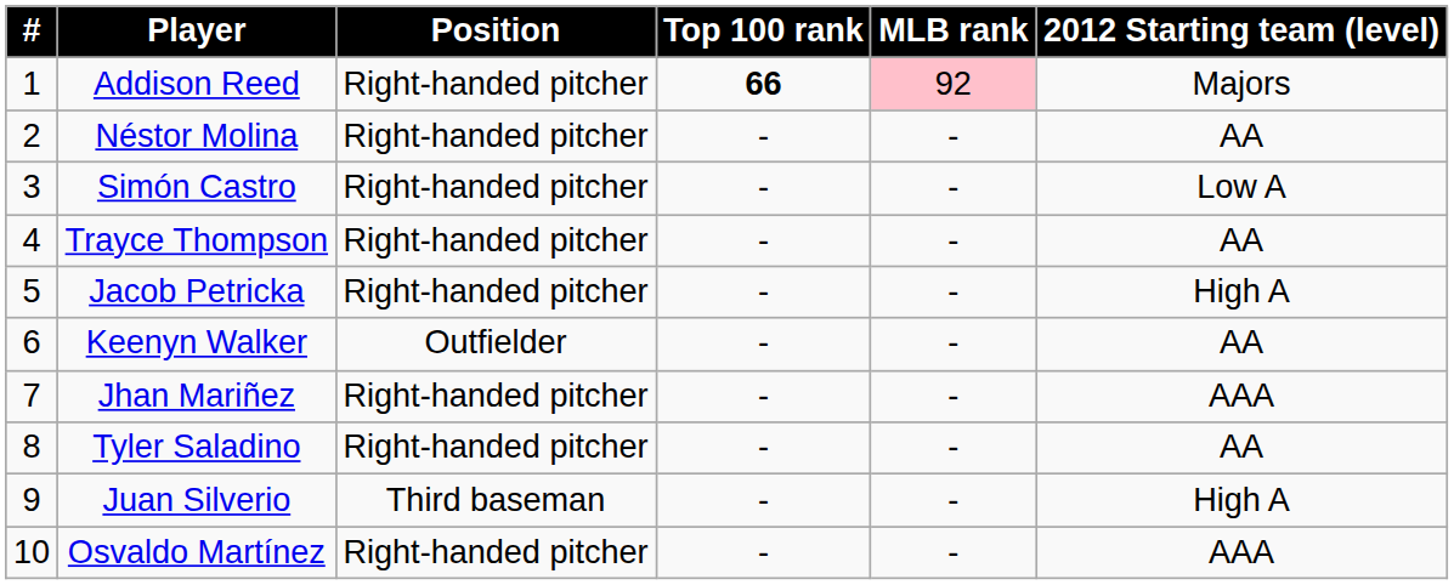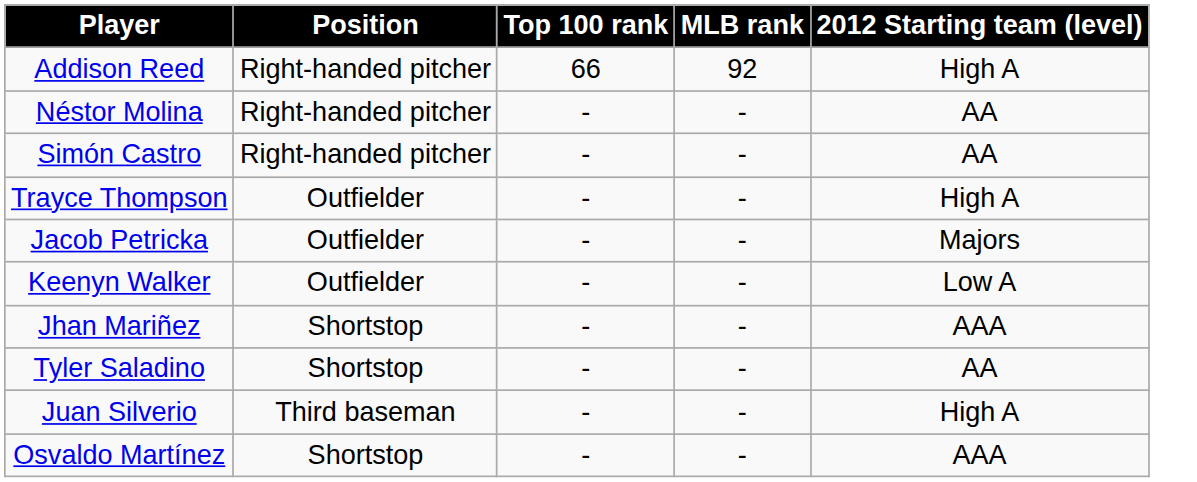- column: # | 1 | 2 | 3 | 4 | 5 | 6 | 7 | 8 | 9 | 10
Addison Reed | Top 100 rank: bold -> normal
Addison Reed | MLB rank: pink background -> no background
Addison Reed | 2012 Starting team (level): Majors -> High A
Simón Castro | 2012 Starting team (level): Low A -> AA
Trayce Thompson | Position: Right-handed pitcher -> Outfielder
Trayce Thompson | 2012 Starting team (level): AA -> High A
Jacob Petricka | Position: Right-handed pitcher -> Outfielder
Jacob Petricka | 2012 Starting team (level): High A -> Majors
Keenyn Walker | 2012 Starting team (level): AA -> Low A
Jhan Mariñez | Position: Right-handed pitcher -> Shortstop
Tyler Saladino | Position: Right-handed pitcher -> Shortstop
Osvaldo Martínez | Position: Right-handed pitcher -> Shortstop
